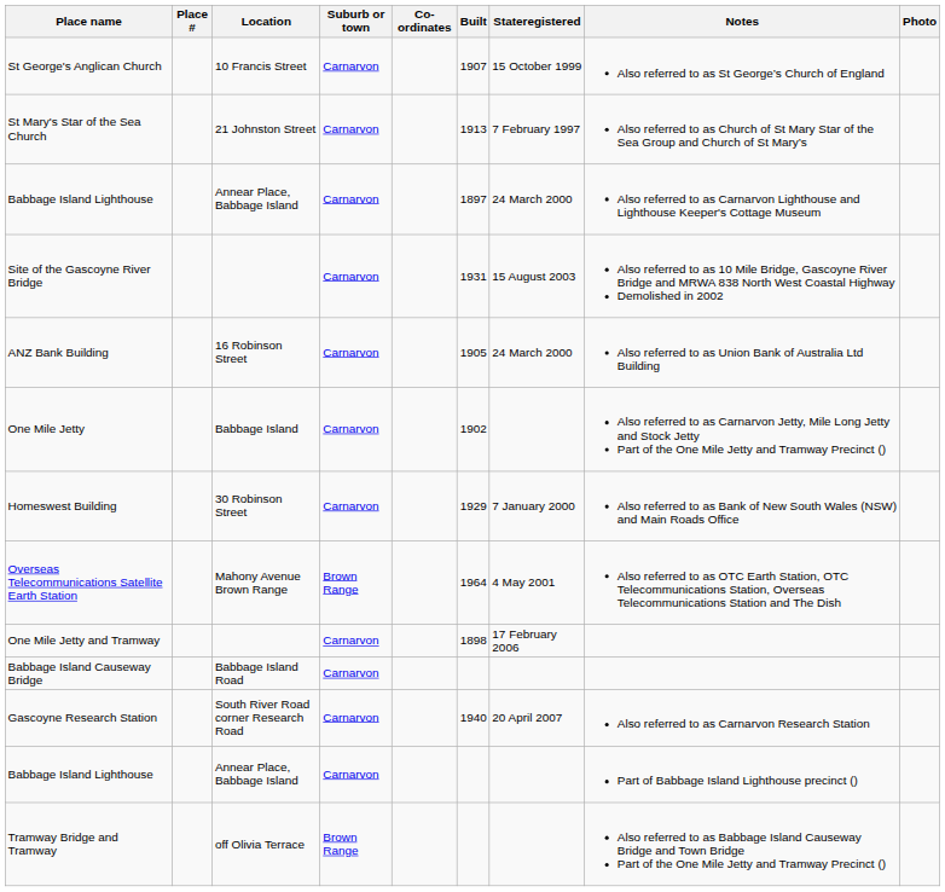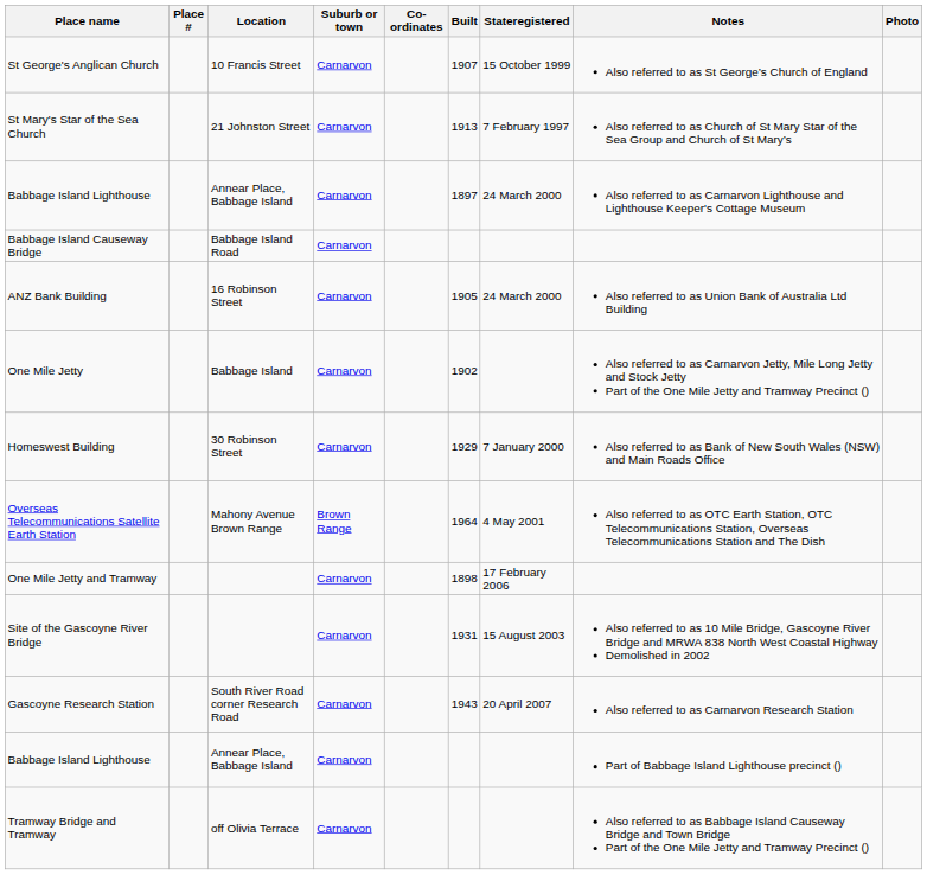rows swapped: Site of the Gascoyne River Bridge <-> Babbage Island Causeway Bridge
Gascoyne Research Station | Built: 1940 -> 1943
Tramway Bridge and Tramway | Suburb or town: Brown Range -> Carnarvon
